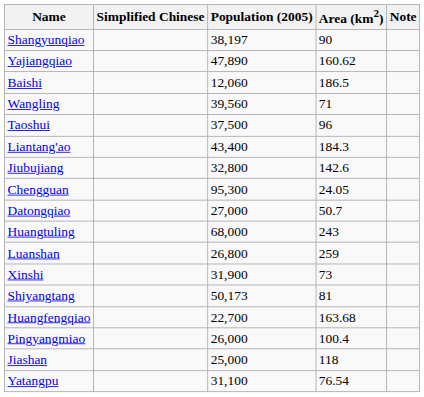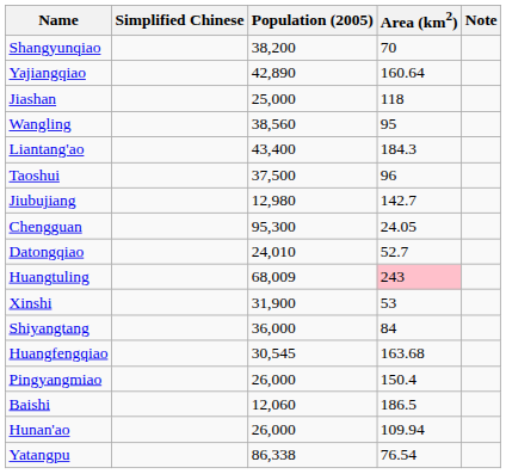Shangyunqiao | Population (2005): 38,197 -> 38,200
Shangyunqiao | Area (km2): 90 -> 70
Yajiangqiao | Population (2005): 47,890 -> 42,890
Yajiangqiao | Area (km2): 160.62 -> 160.64
rows swapped: Baishi <-> Jiashan
Wangling | Population (2005): 39,560 -> 38,560
Wangling | Area (km2): 71 -> 95
rows swapped: Taoshui <-> Liantang'ao
Jiubujiang | Population (2005): 32,800 -> 12,980
Jiubujiang | Area (km2): 142.6 -> 142.7
Datongqiao | Population (2005): 27,000 -> 24,010
Datongqiao | Area (km2): 50.7 -> 52.7
Huangtuling | Population (2005): 68,000 -> 68,009
Huangtuling | Area (km2): no background -> pink background
- row: Luanshan | 26,800 | 259
Xinshi | Area (km2): 73 -> 53
Shiyangtang | Population (2005): 50,173 -> 36,000
Shiyangtang | Area (km2): 81 -> 84
Huangfengqiao | Population (2005): 22,700 -> 30,545
Pingyangmiao | Area (km2): 100.4 -> 150.4
+ row: Hunan'ao | 26,000 | 109.94
Yatangpu | Population (2005): 31,100 -> 86,338
